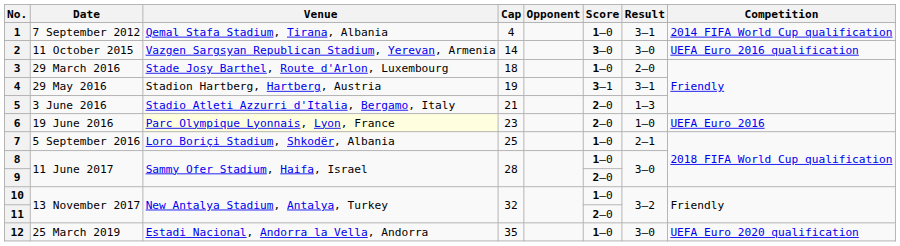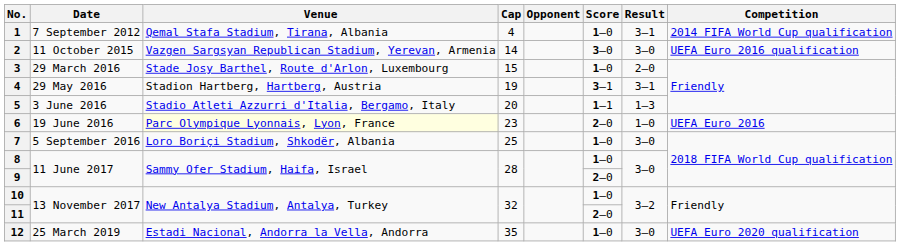3 | Cap: 18 -> 15
5 | Cap: 21 -> 20
5 | Score: 2–0 -> 1–1
7 | Result: 2–1 -> 3–0
